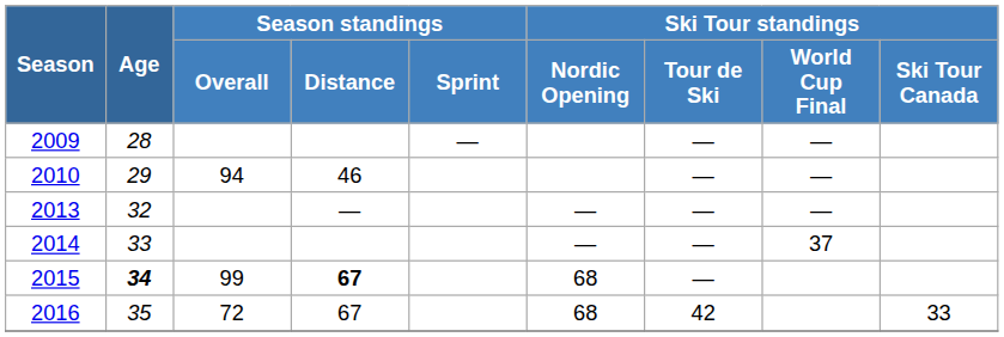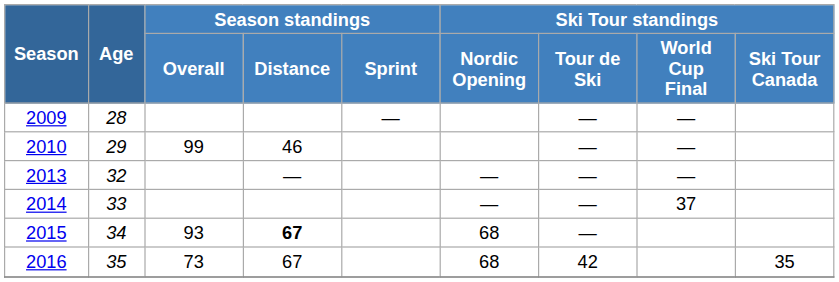2010 | Season standings / Overall: 94 -> 99
2015 | Age: bold -> normal
2015 | Season standings / Overall: 99 -> 93
2016 | Season standings / Overall: 72 -> 73
2016 | Ski Tour standings / Ski Tour Canada: 33 -> 35
